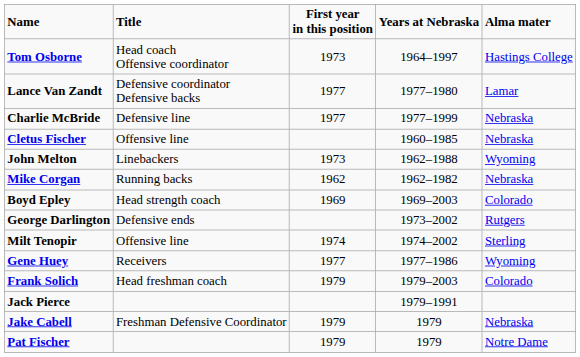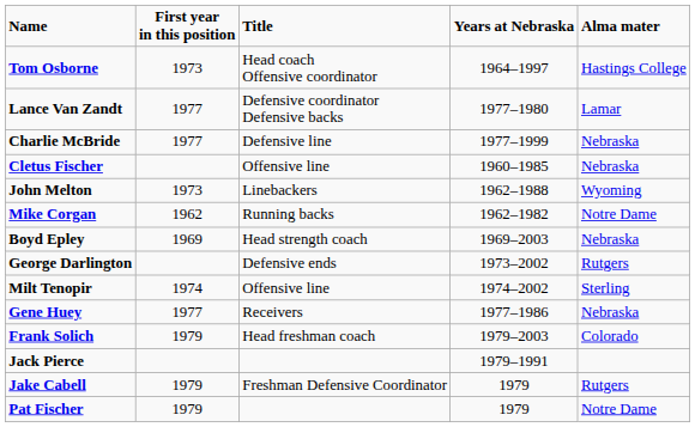columns swapped: Title <-> First year in this position
Mike Corgan | Alma mater: Nebraska -> Notre Dame
Boyd Epley | Alma mater: Colorado -> Nebraska
Gene Huey | Alma mater: Wyoming -> Nebraska
Jake Cabell | Alma mater: Nebraska -> Rutgers
